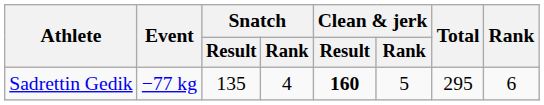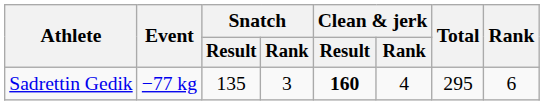Sadrettin Gedik | Snatch / Rank: 4 -> 3
Sadrettin Gedik | Clean & jerk / Rank: 5 -> 4
